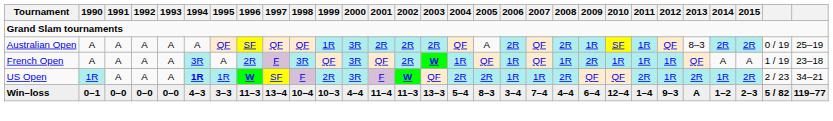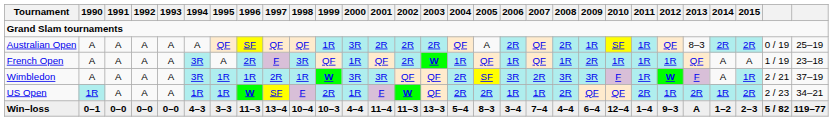French Open | 2000: 3R -> 1R
+ row: Wimbledon | A | A | A | A | 3R | 1R | 1R | 2R | 1R | W | 3R | 3R | QF | QF | 2R | SF | 3R | 2R | 3R | 3R | F | 1R | W | F | A | 1R | 2 / 21 | 37–19
US Open | 1994: bold -> normal
US Open | 2000: 3R -> 1R
